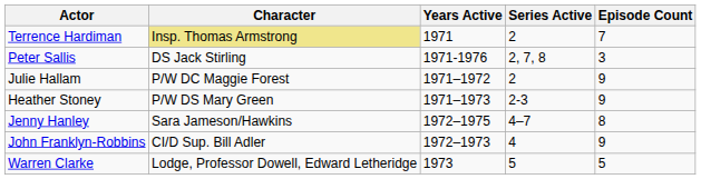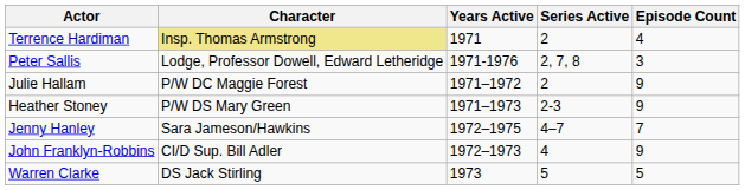Terrence Hardiman | Episode Count: 7 -> 4
Peter Sallis | Character: DS Jack Stirling -> Lodge, Professor Dowell, Edward Letheridge
Jenny Hanley | Episode Count: 8 -> 7
Warren Clarke | Character: Lodge, Professor Dowell, Edward Letheridge -> DS Jack Stirling
